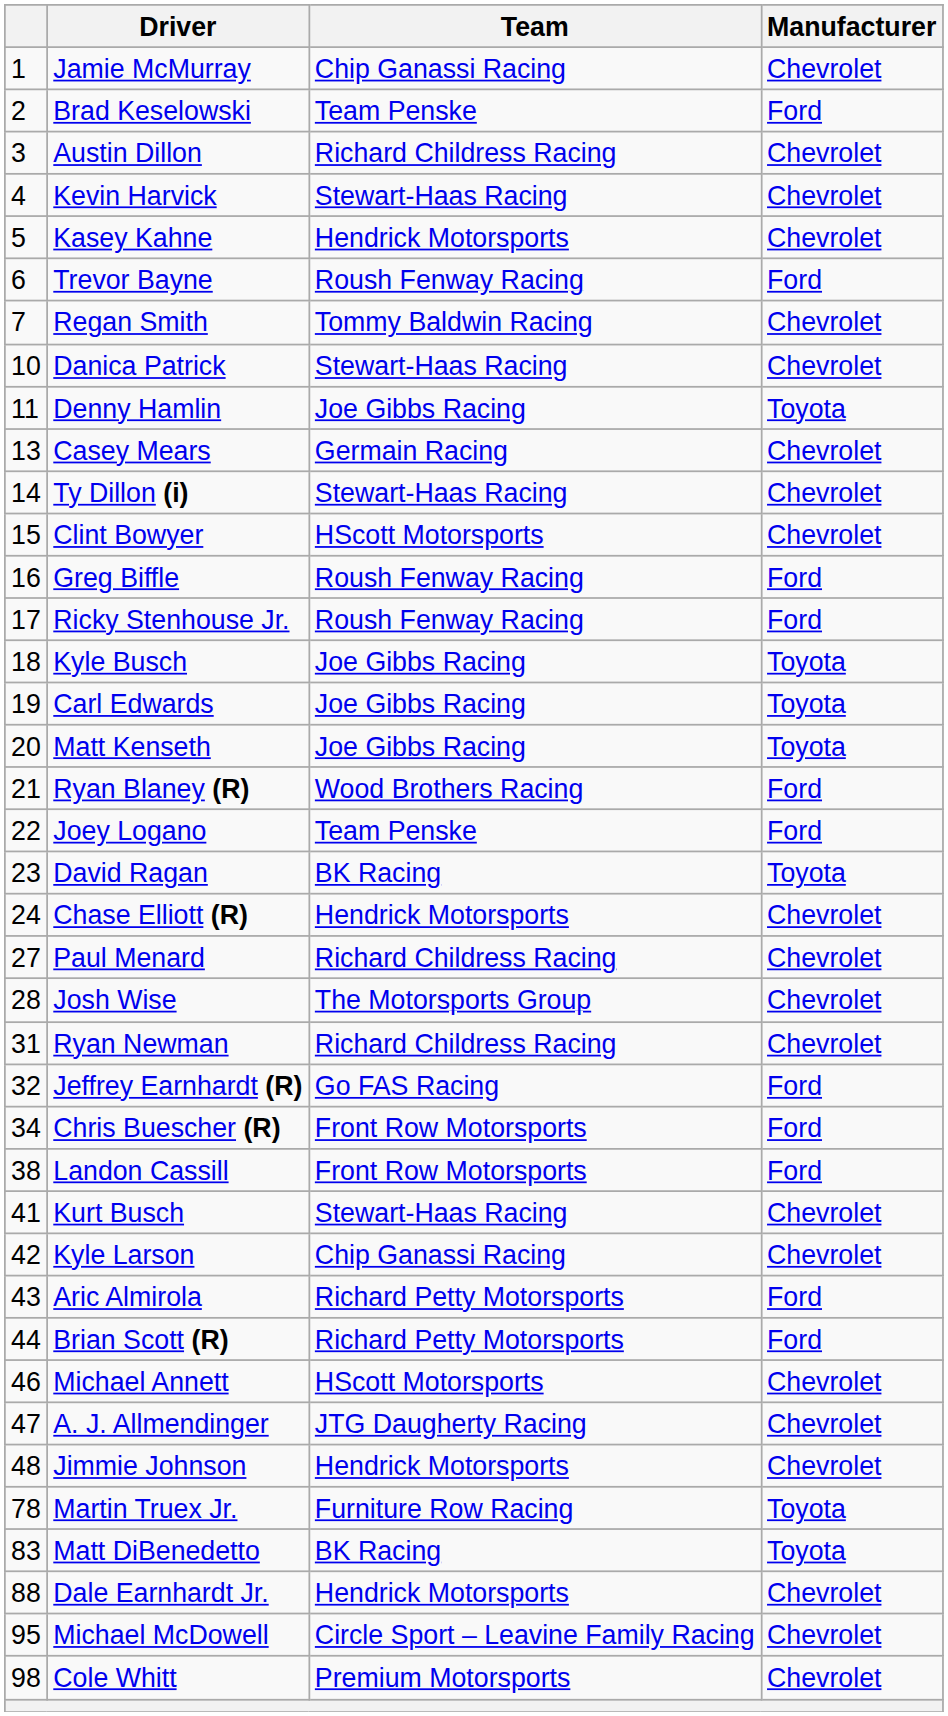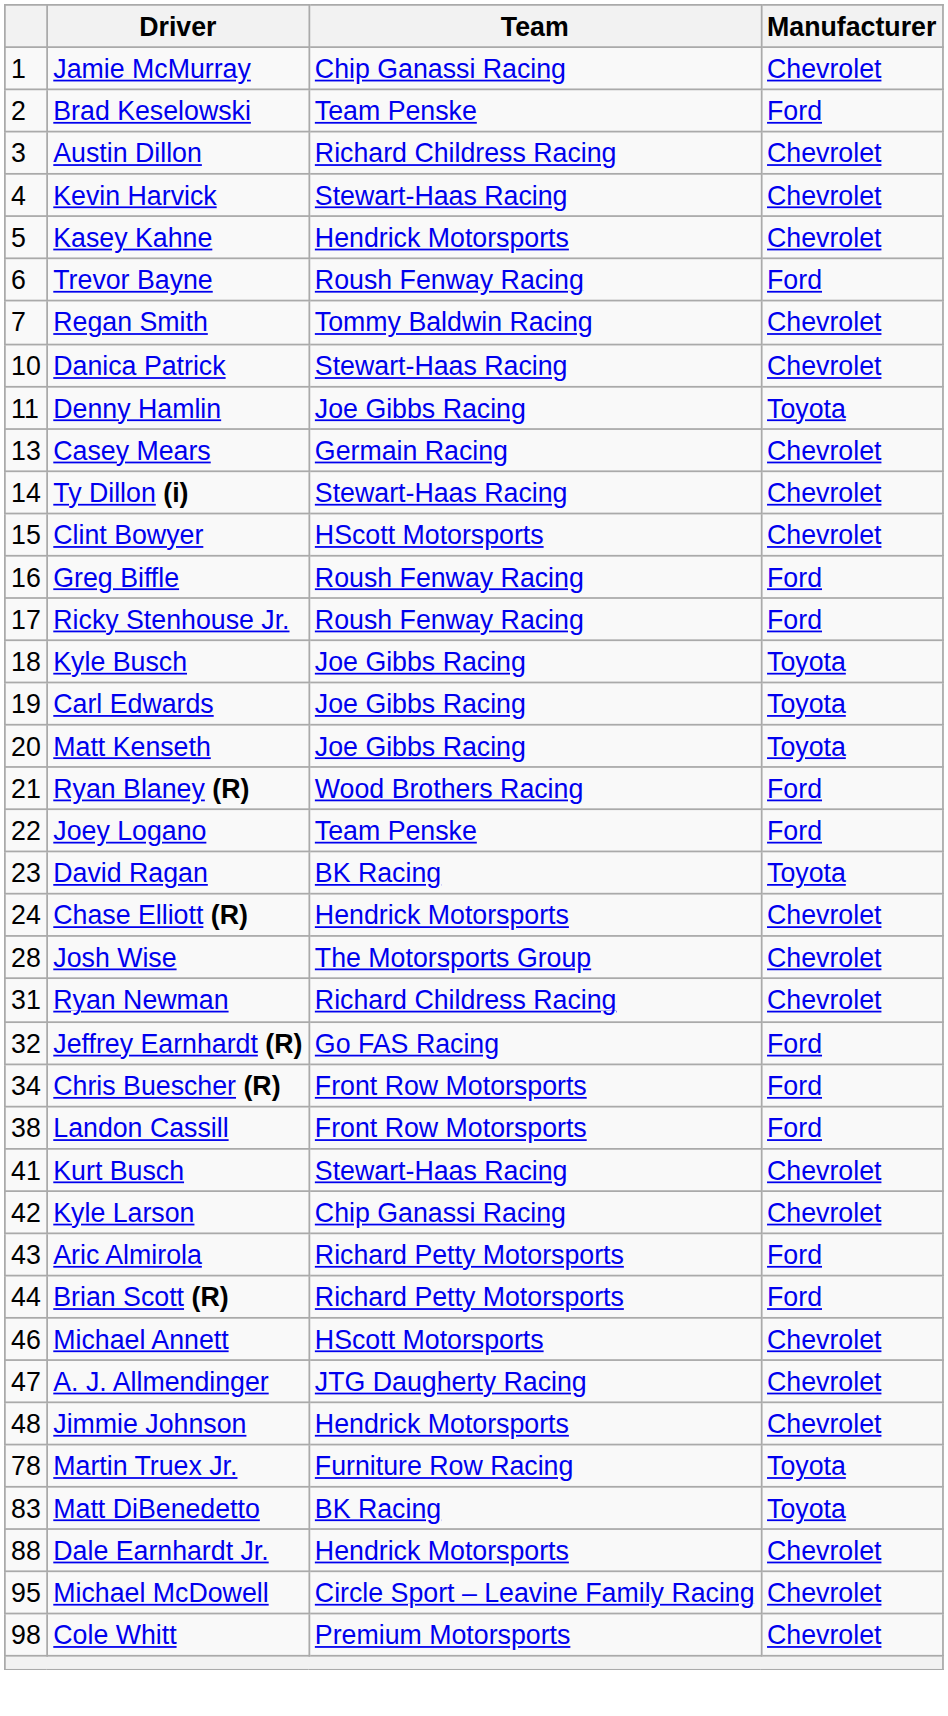- row: 27 | Paul Menard | Richard Childress Racing | Chevrolet
